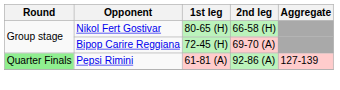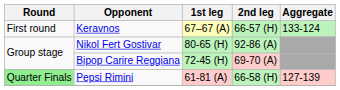+ row: First round | Keravnos | 67–67 (A) | 66-57 (H) | 133-124
Nikol Fert Gostivar | 2nd leg: 66-58 (H) -> 92-86 (A)
Pepsi Rimini | 2nd leg: 92-86 (A) -> 66-58 (H)
